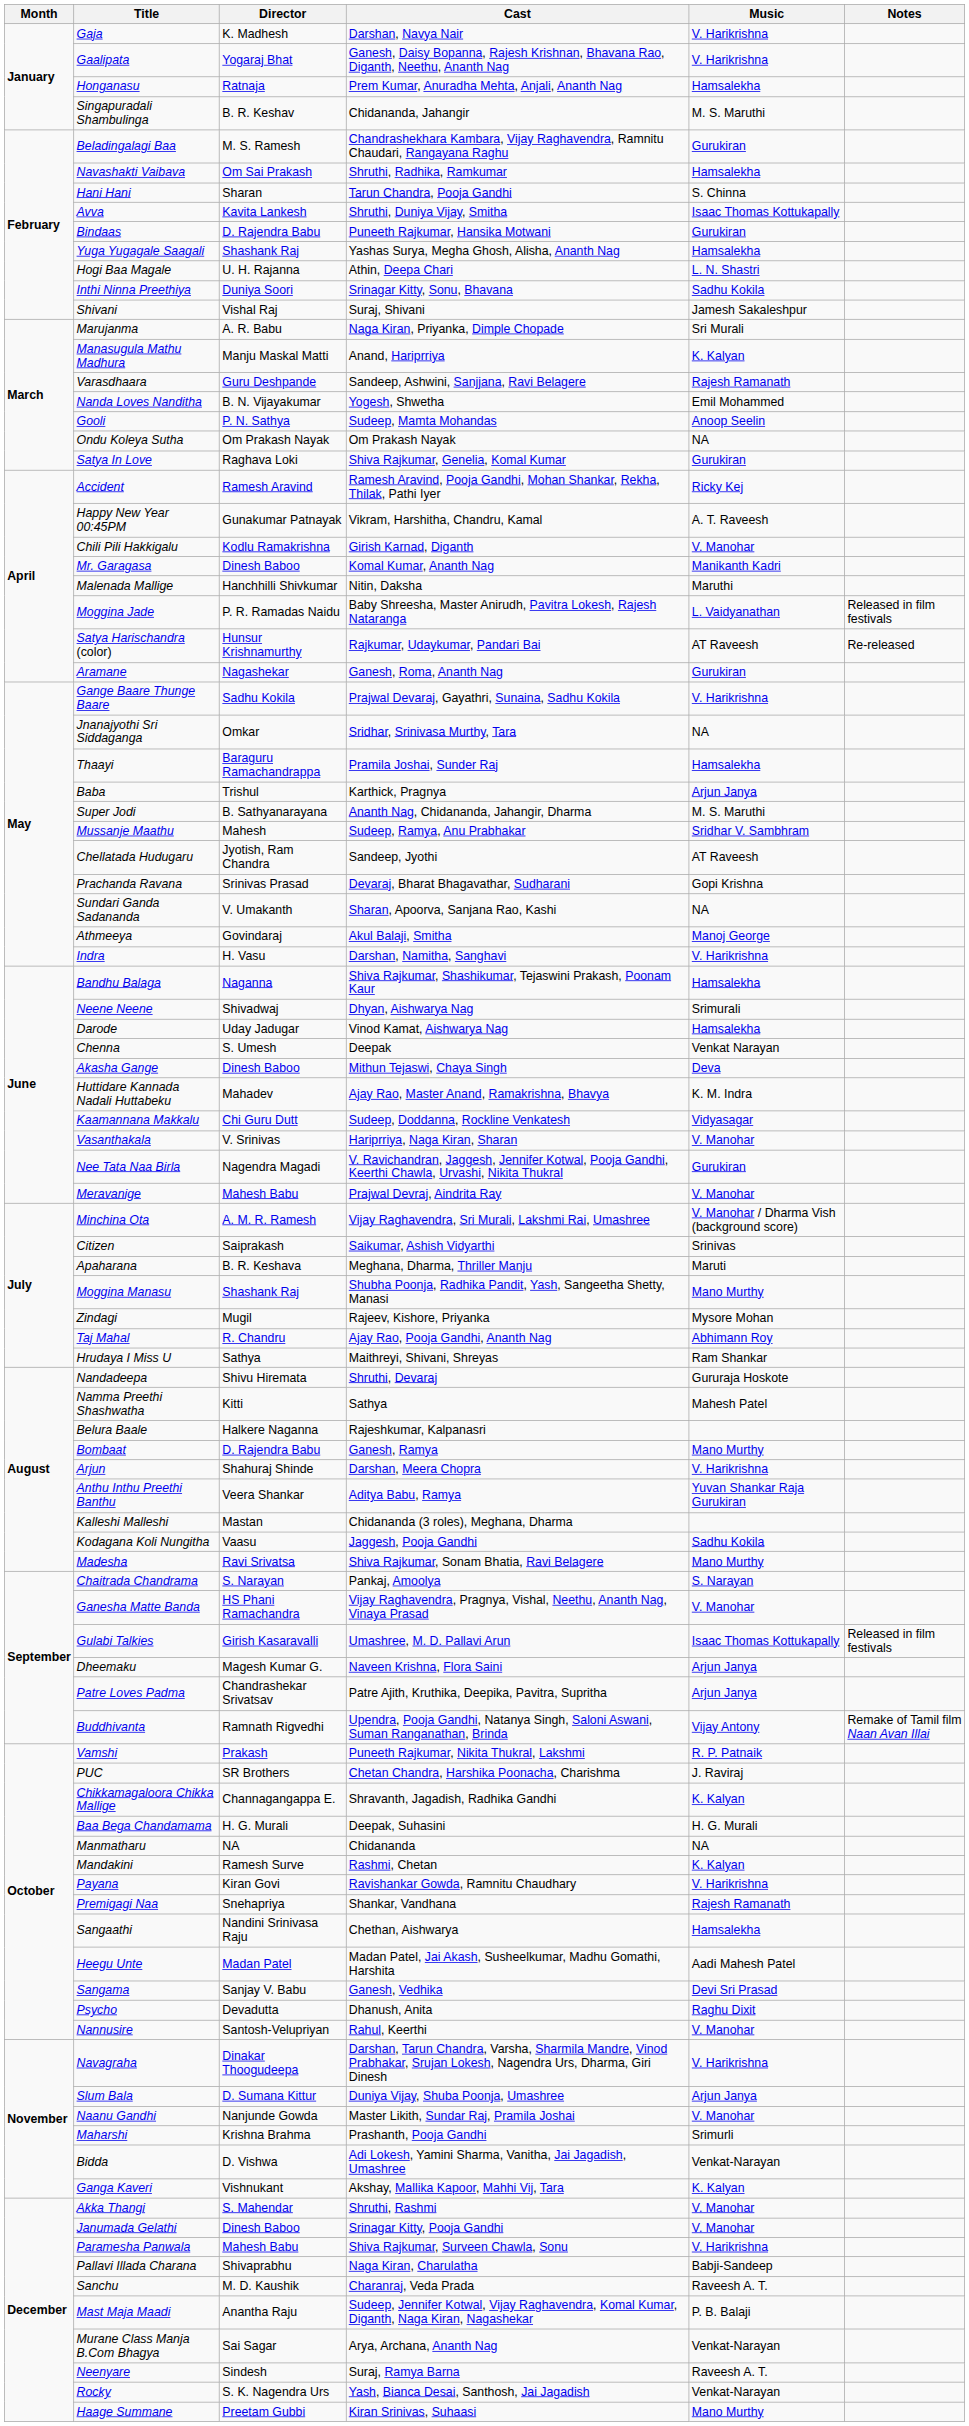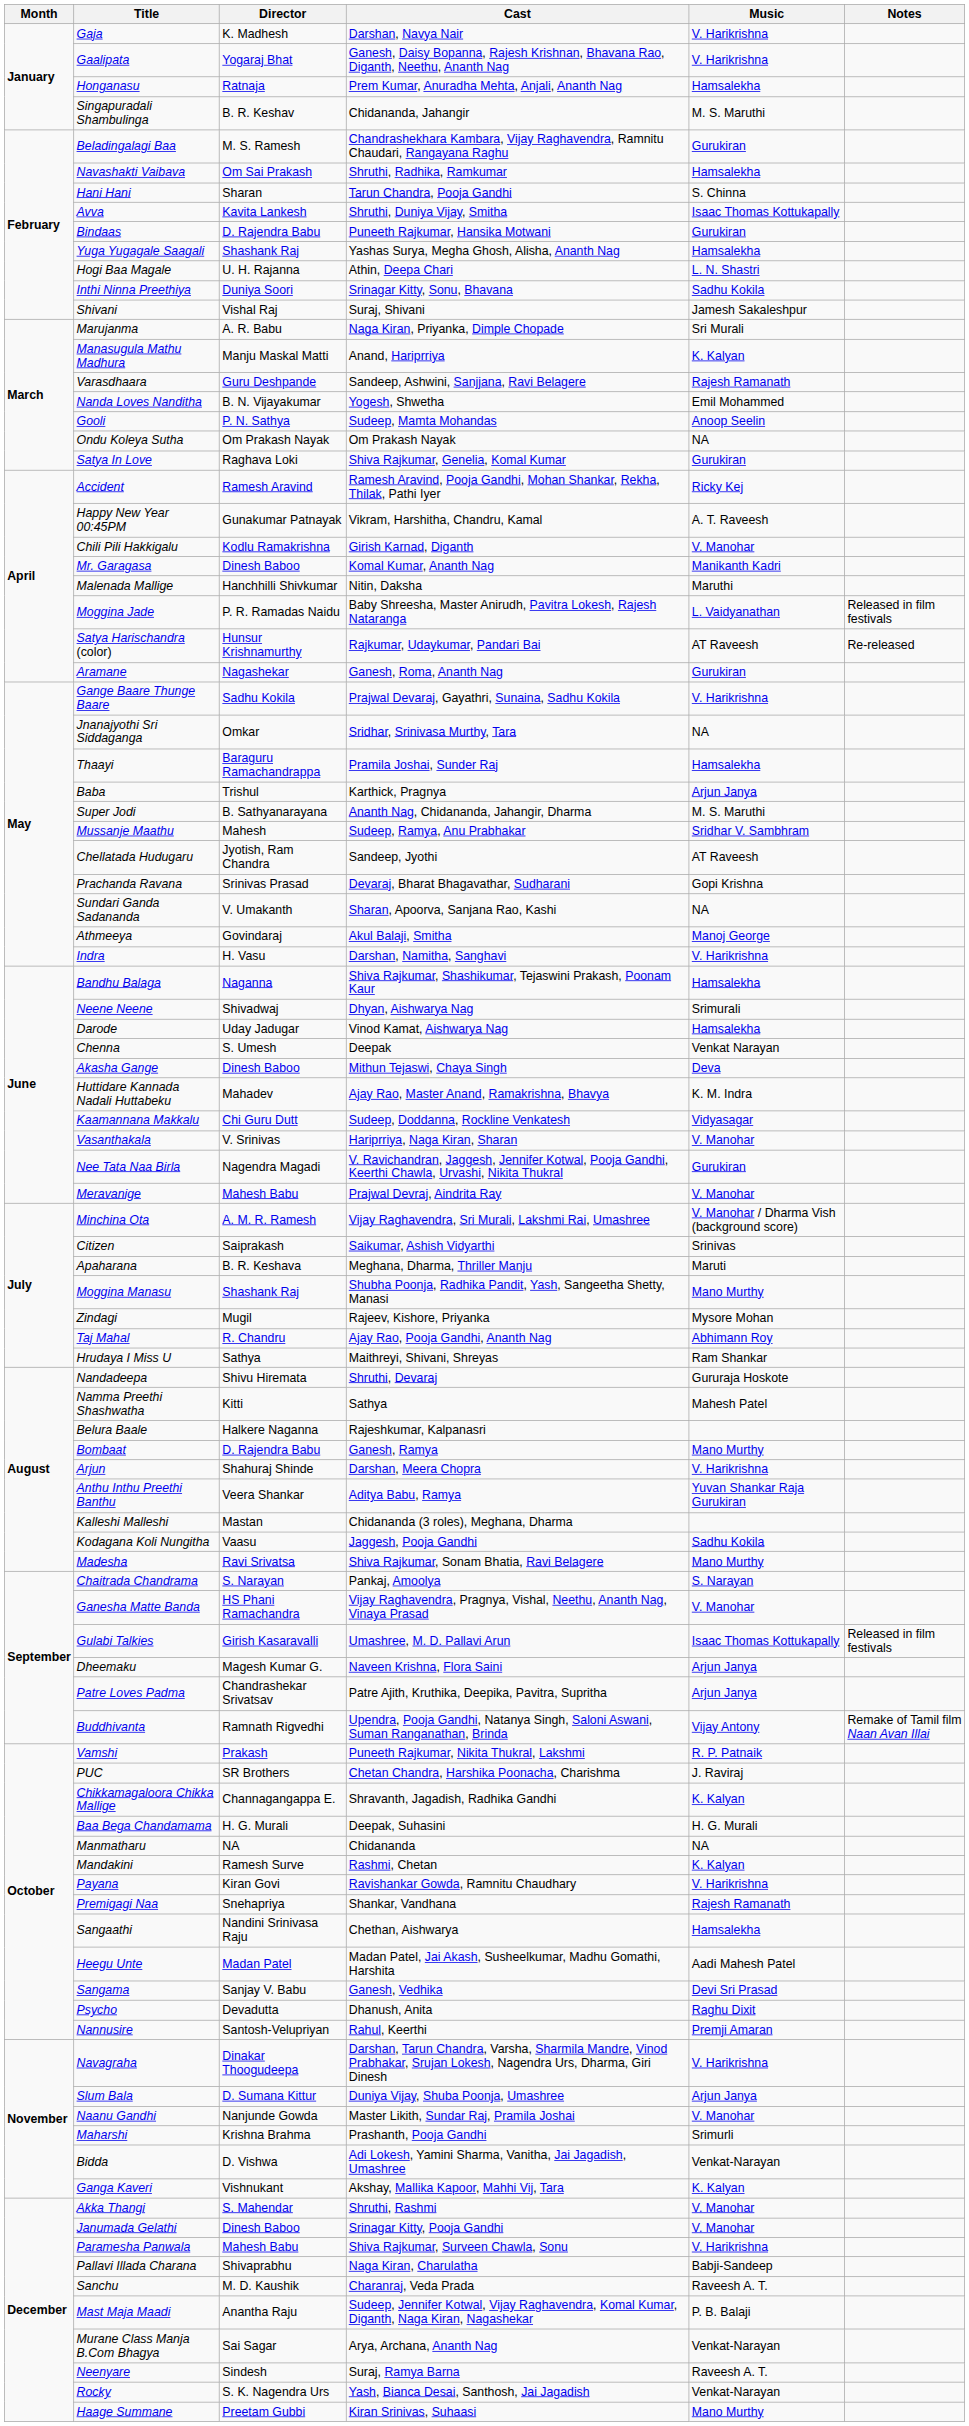Nannusire | Music: V. Manohar -> Premji Amaran
